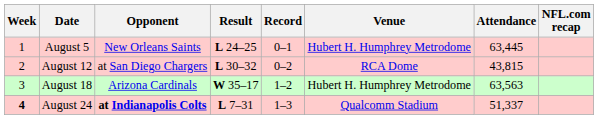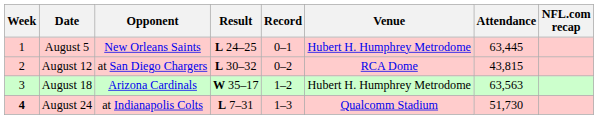August 24 | Opponent: bold -> normal
August 24 | Attendance: 51,337 -> 51,730
